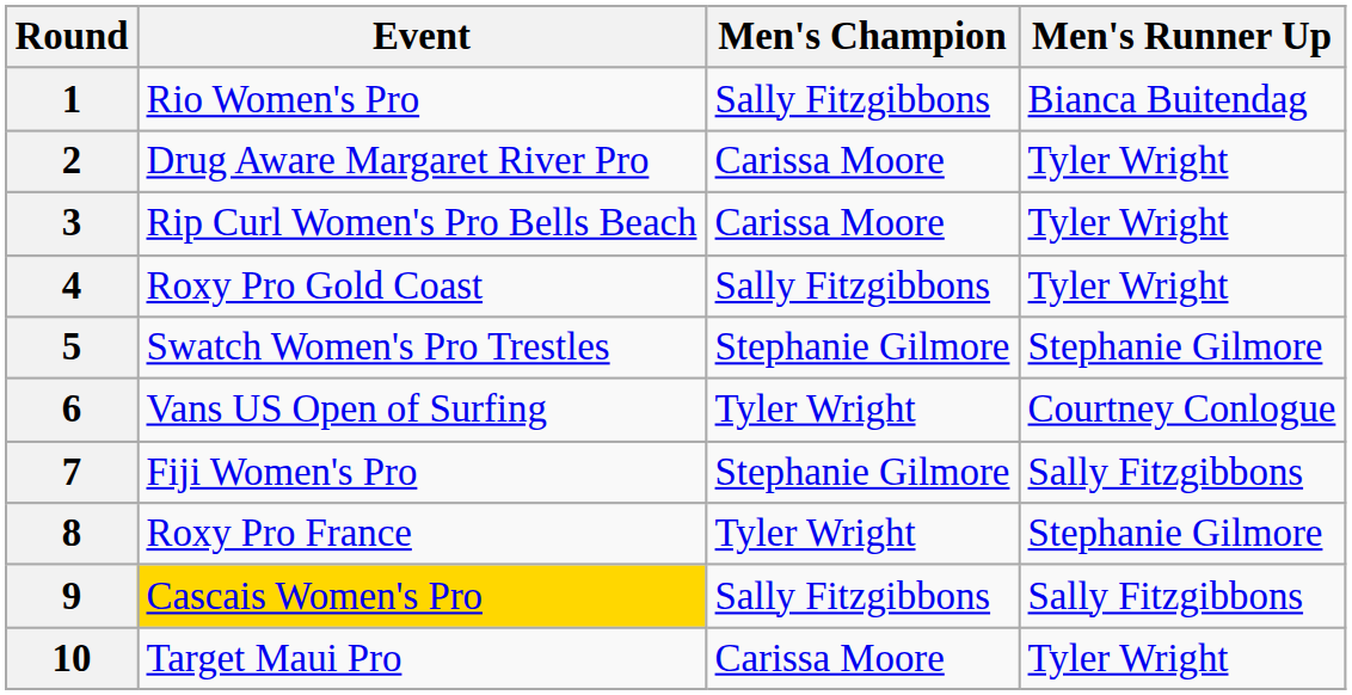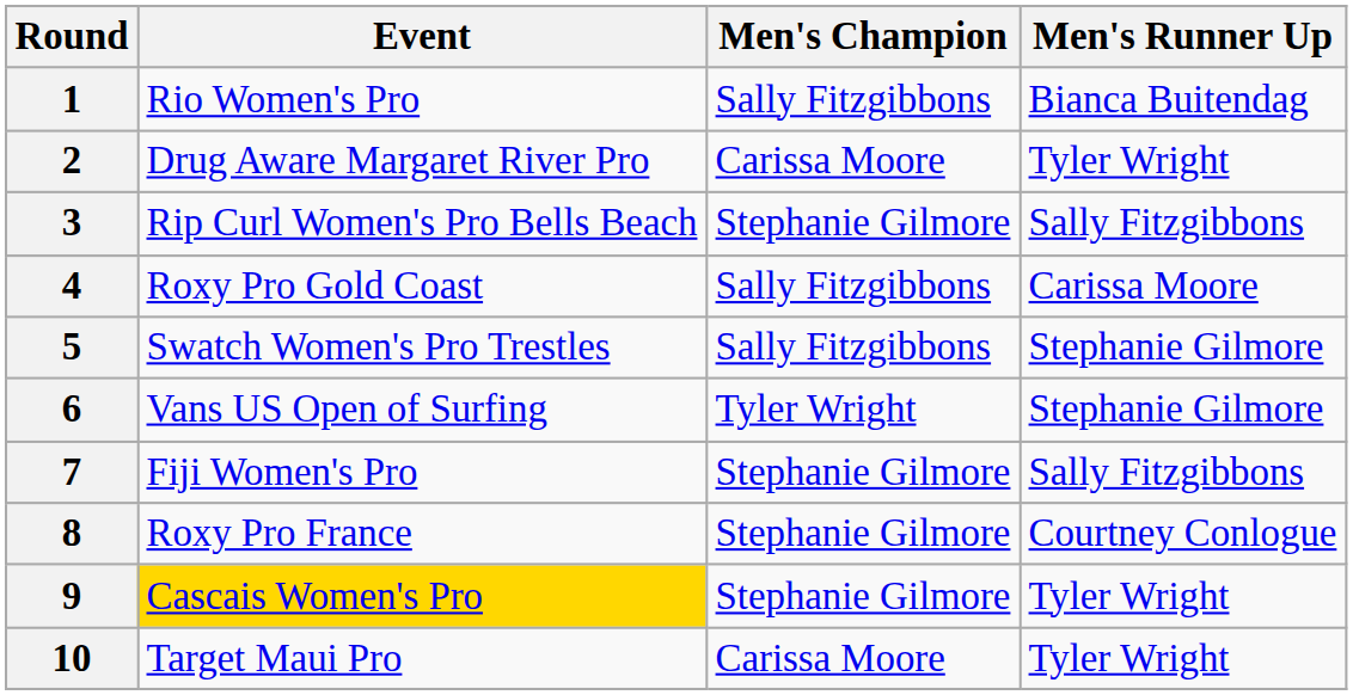3 | Men's Champion: Carissa Moore -> Stephanie Gilmore
3 | Men's Runner Up: Tyler Wright -> Sally Fitzgibbons
4 | Men's Runner Up: Tyler Wright -> Carissa Moore
5 | Men's Champion: Stephanie Gilmore -> Sally Fitzgibbons
6 | Men's Runner Up: Courtney Conlogue -> Stephanie Gilmore
8 | Men's Champion: Tyler Wright -> Stephanie Gilmore
8 | Men's Runner Up: Stephanie Gilmore -> Courtney Conlogue
9 | Men's Champion: Sally Fitzgibbons -> Stephanie Gilmore
9 | Men's Runner Up: Sally Fitzgibbons -> Tyler Wright
